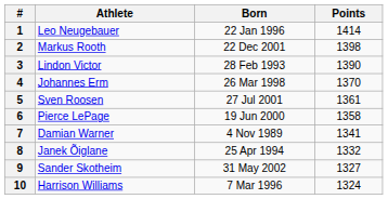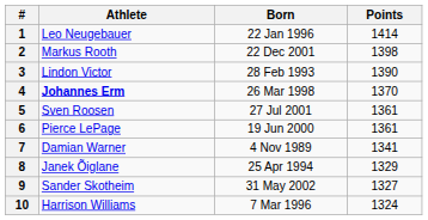4 | Athlete: normal -> bold
6 | Points: 1358 -> 1361
8 | Points: 1332 -> 1329
